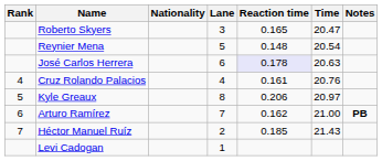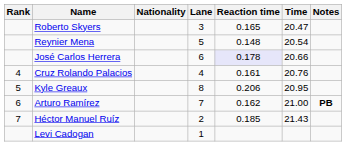José Carlos Herrera | Time: 20.63 -> 20.66
Kyle Greaux | Time: 20.97 -> 20.95
